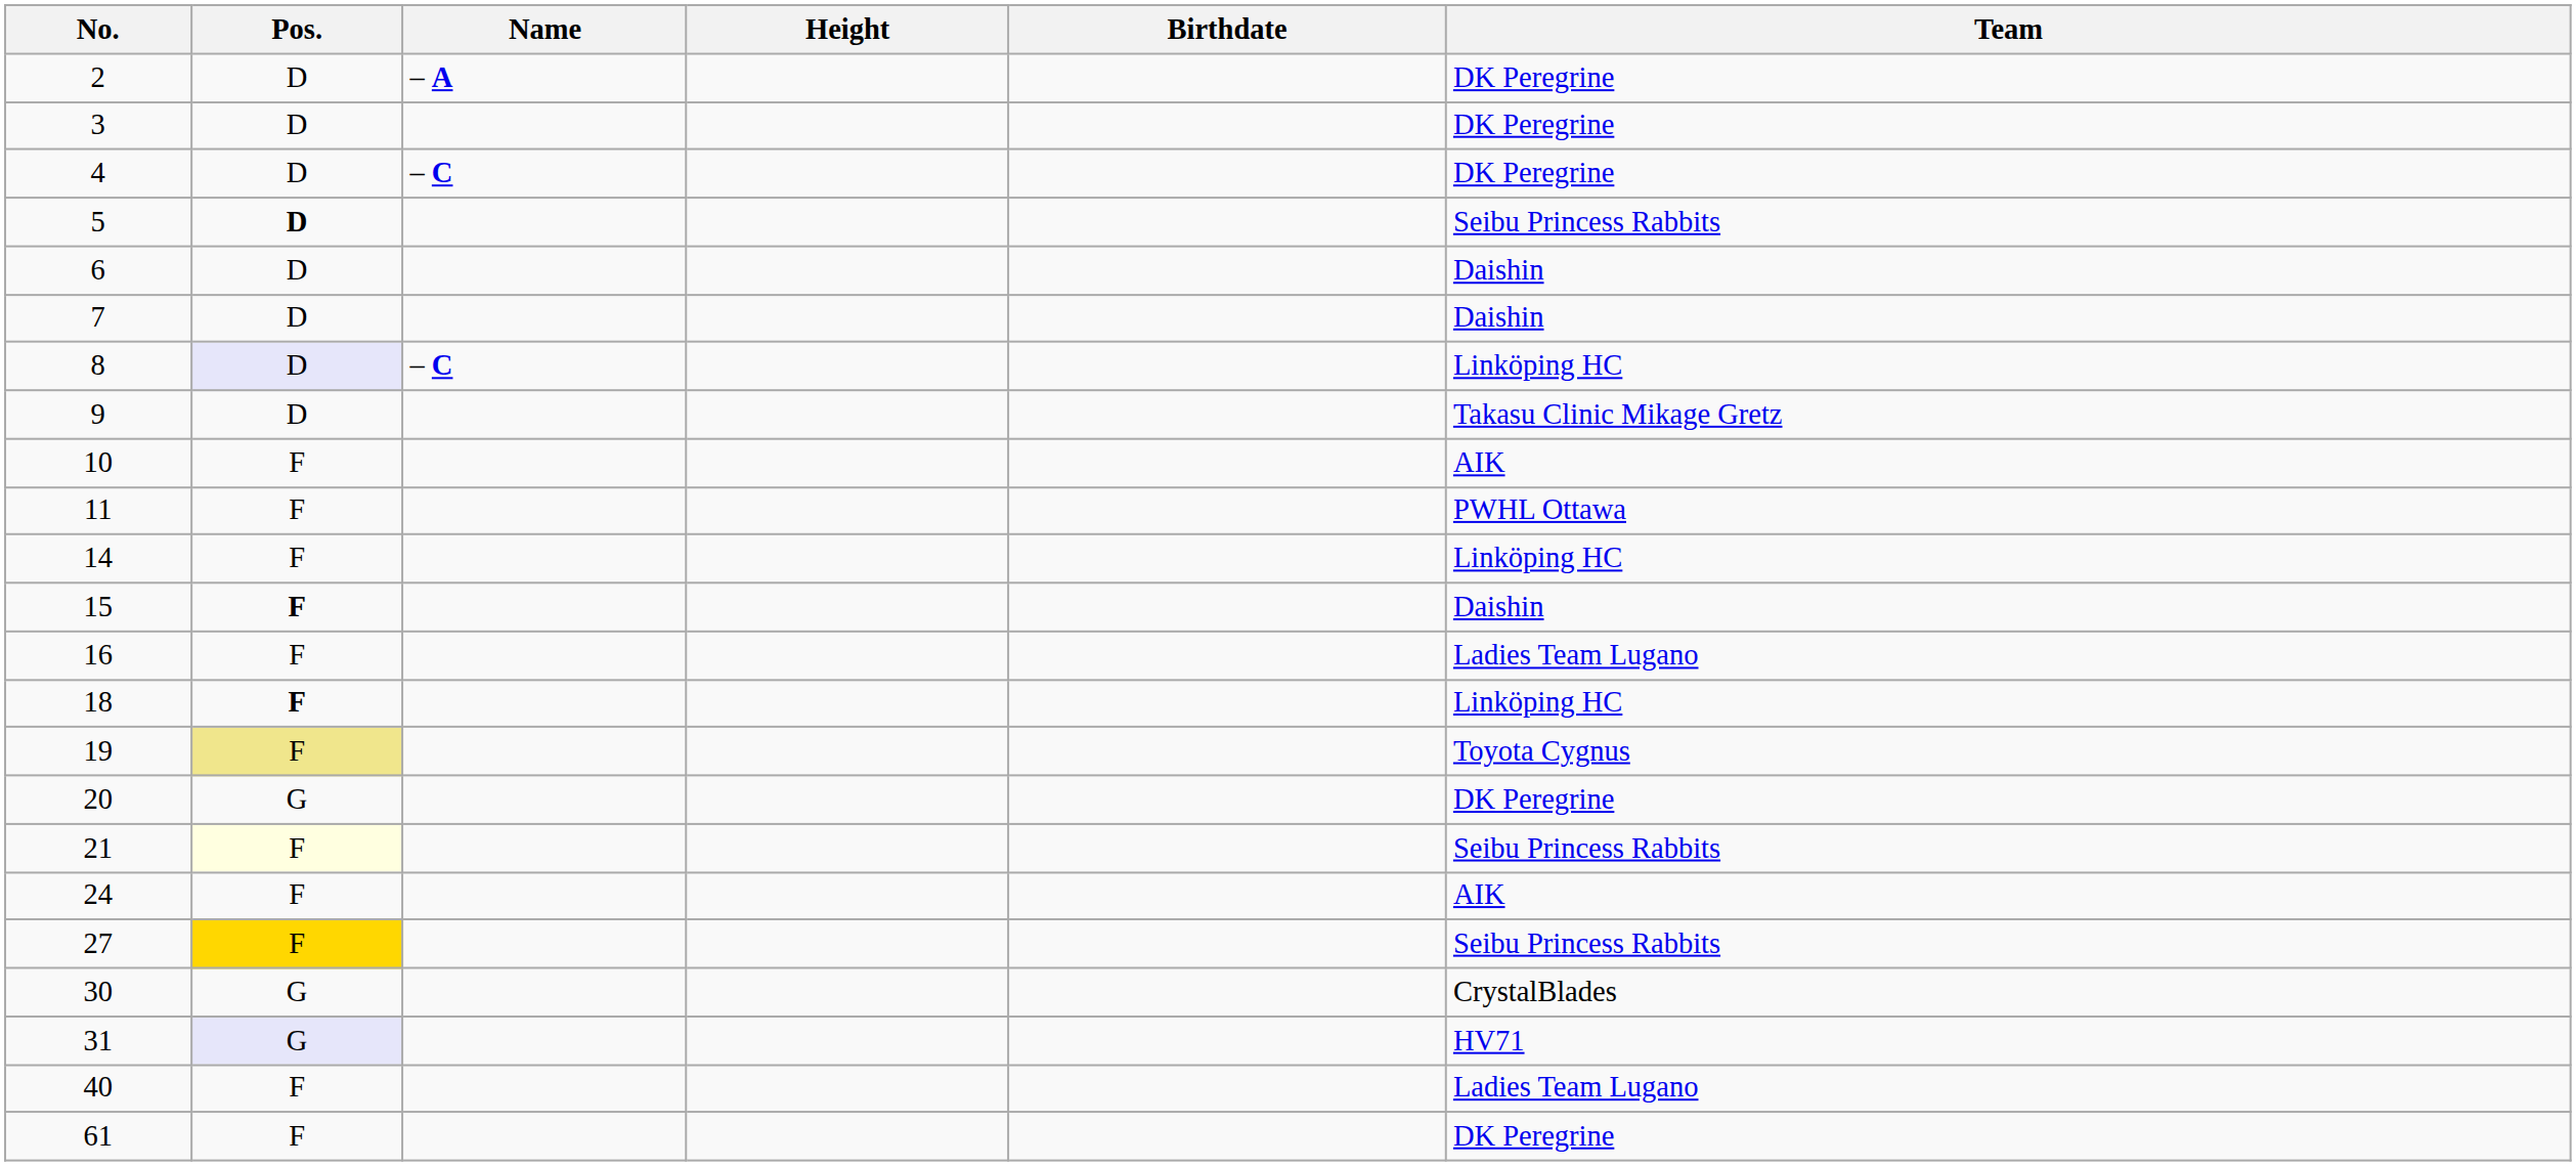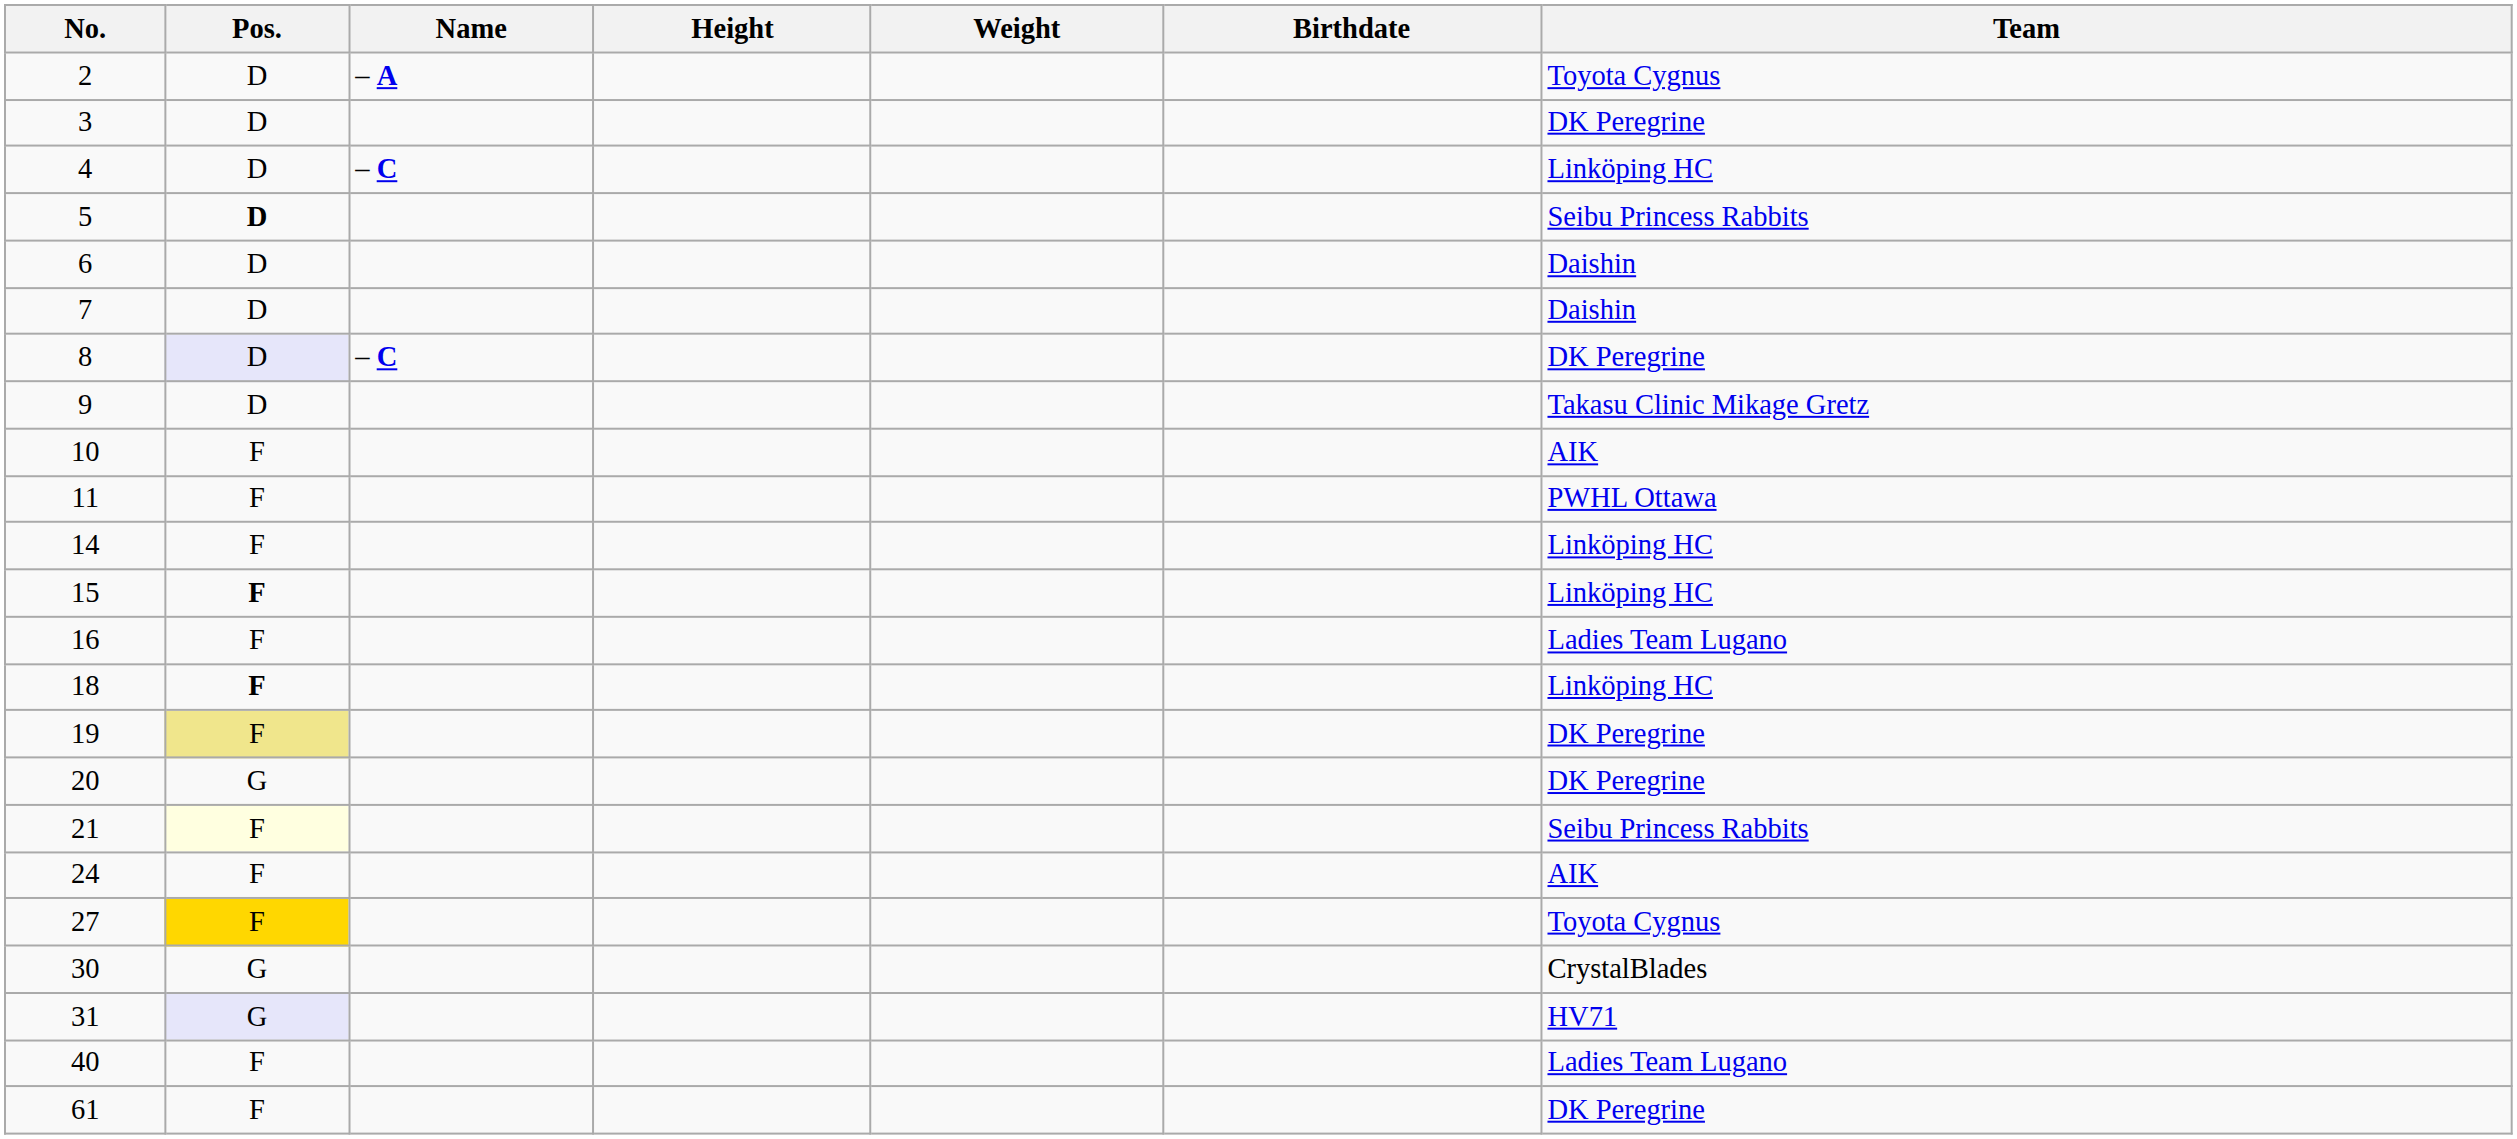+ column: Weight
2 | Team: DK Peregrine -> Toyota Cygnus
4 | Team: DK Peregrine -> Linköping HC
8 | Team: Linköping HC -> DK Peregrine
15 | Team: Daishin -> Linköping HC
19 | Team: Toyota Cygnus -> DK Peregrine
27 | Team: Seibu Princess Rabbits -> Toyota Cygnus
